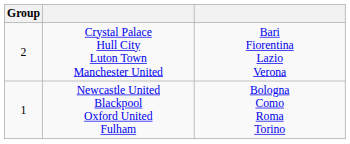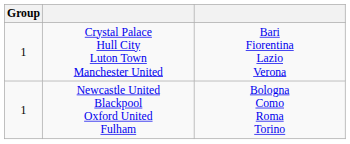Crystal Palace Hull City Luton Town Manchester United | Group: 2 -> 1
